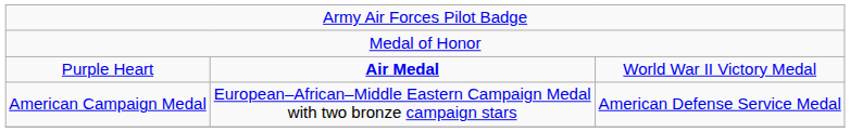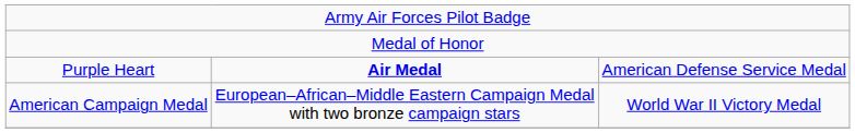Purple Heart | column 3: World War II Victory Medal -> American Defense Service Medal
American Campaign Medal | column 3: American Defense Service Medal -> World War II Victory Medal
